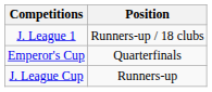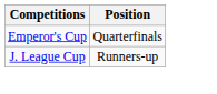- row: J. League 1 | Runners-up / 18 clubs
